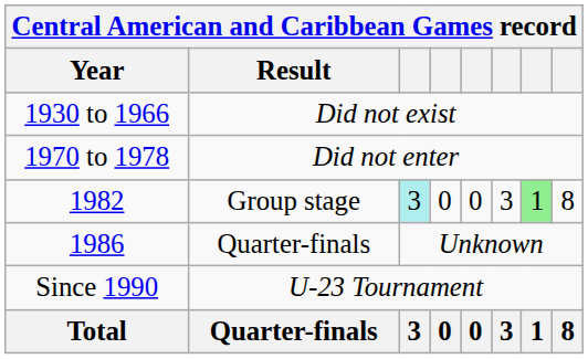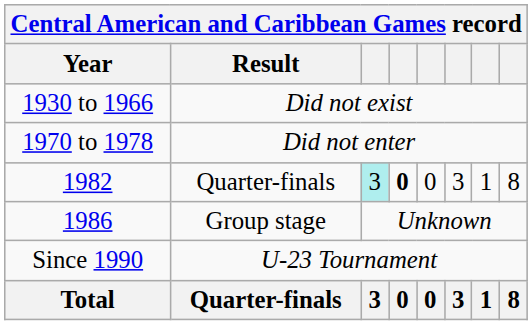1982 | Result: Group stage -> Quarter-finals
1982 | column 4: normal -> bold
1982 | column 7: lightgreen background -> no background
1986 | Result: Quarter-finals -> Group stage
